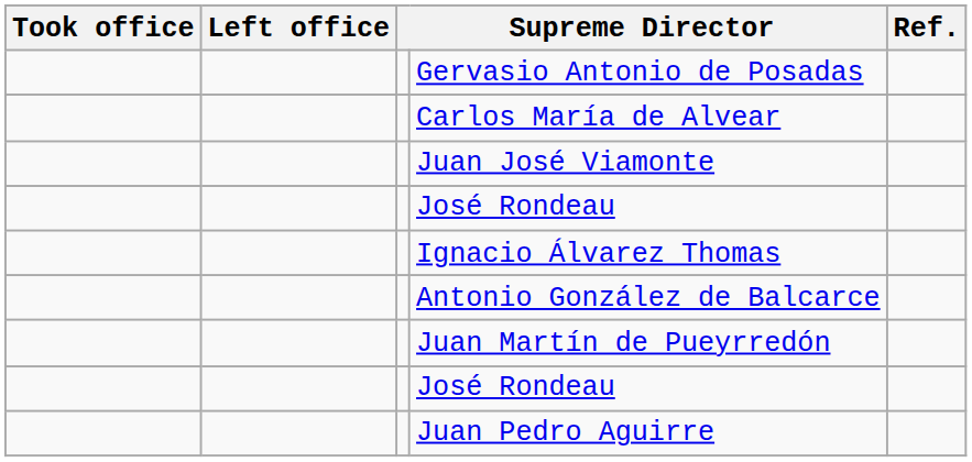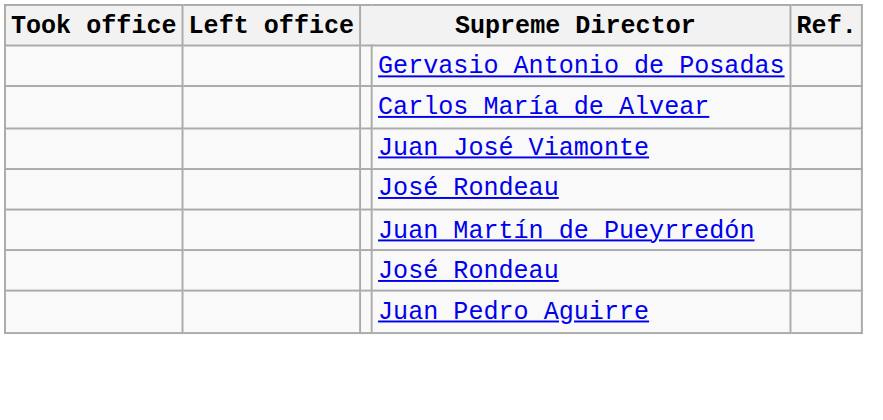- row: Ignacio Álvarez Thomas
- row: Antonio González de Balcarce
